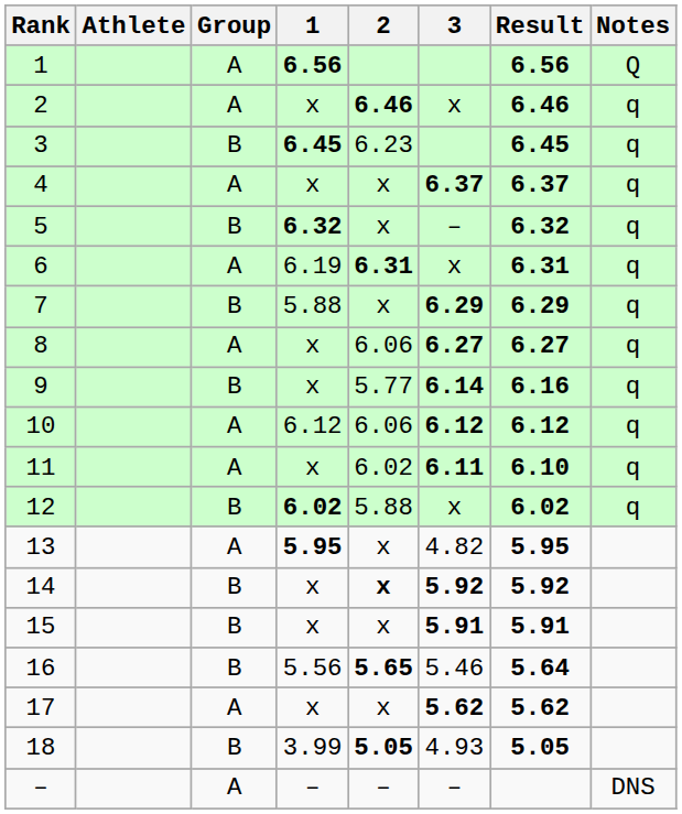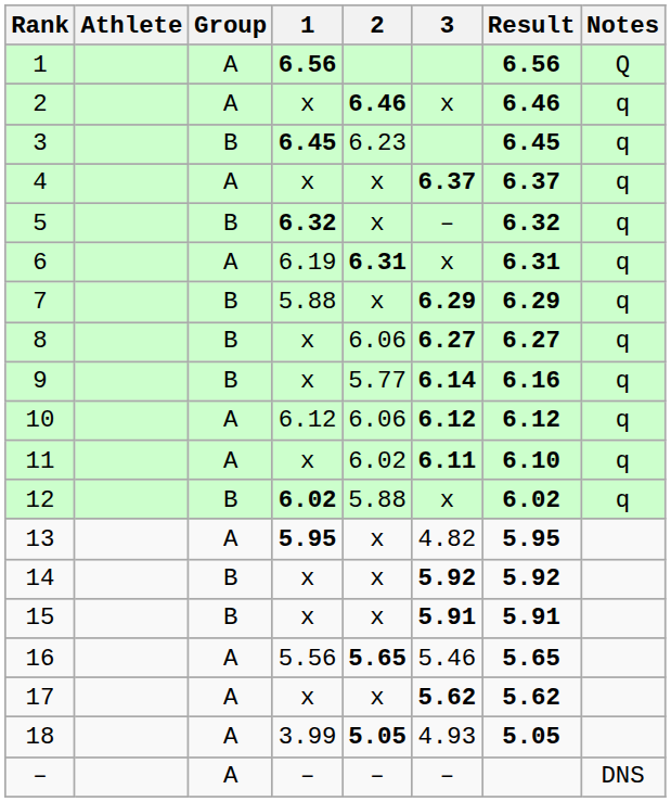8 | Group: A -> B
14 | 2: bold -> normal
16 | Group: B -> A
16 | Result: 5.64 -> 5.65
18 | Group: B -> A
